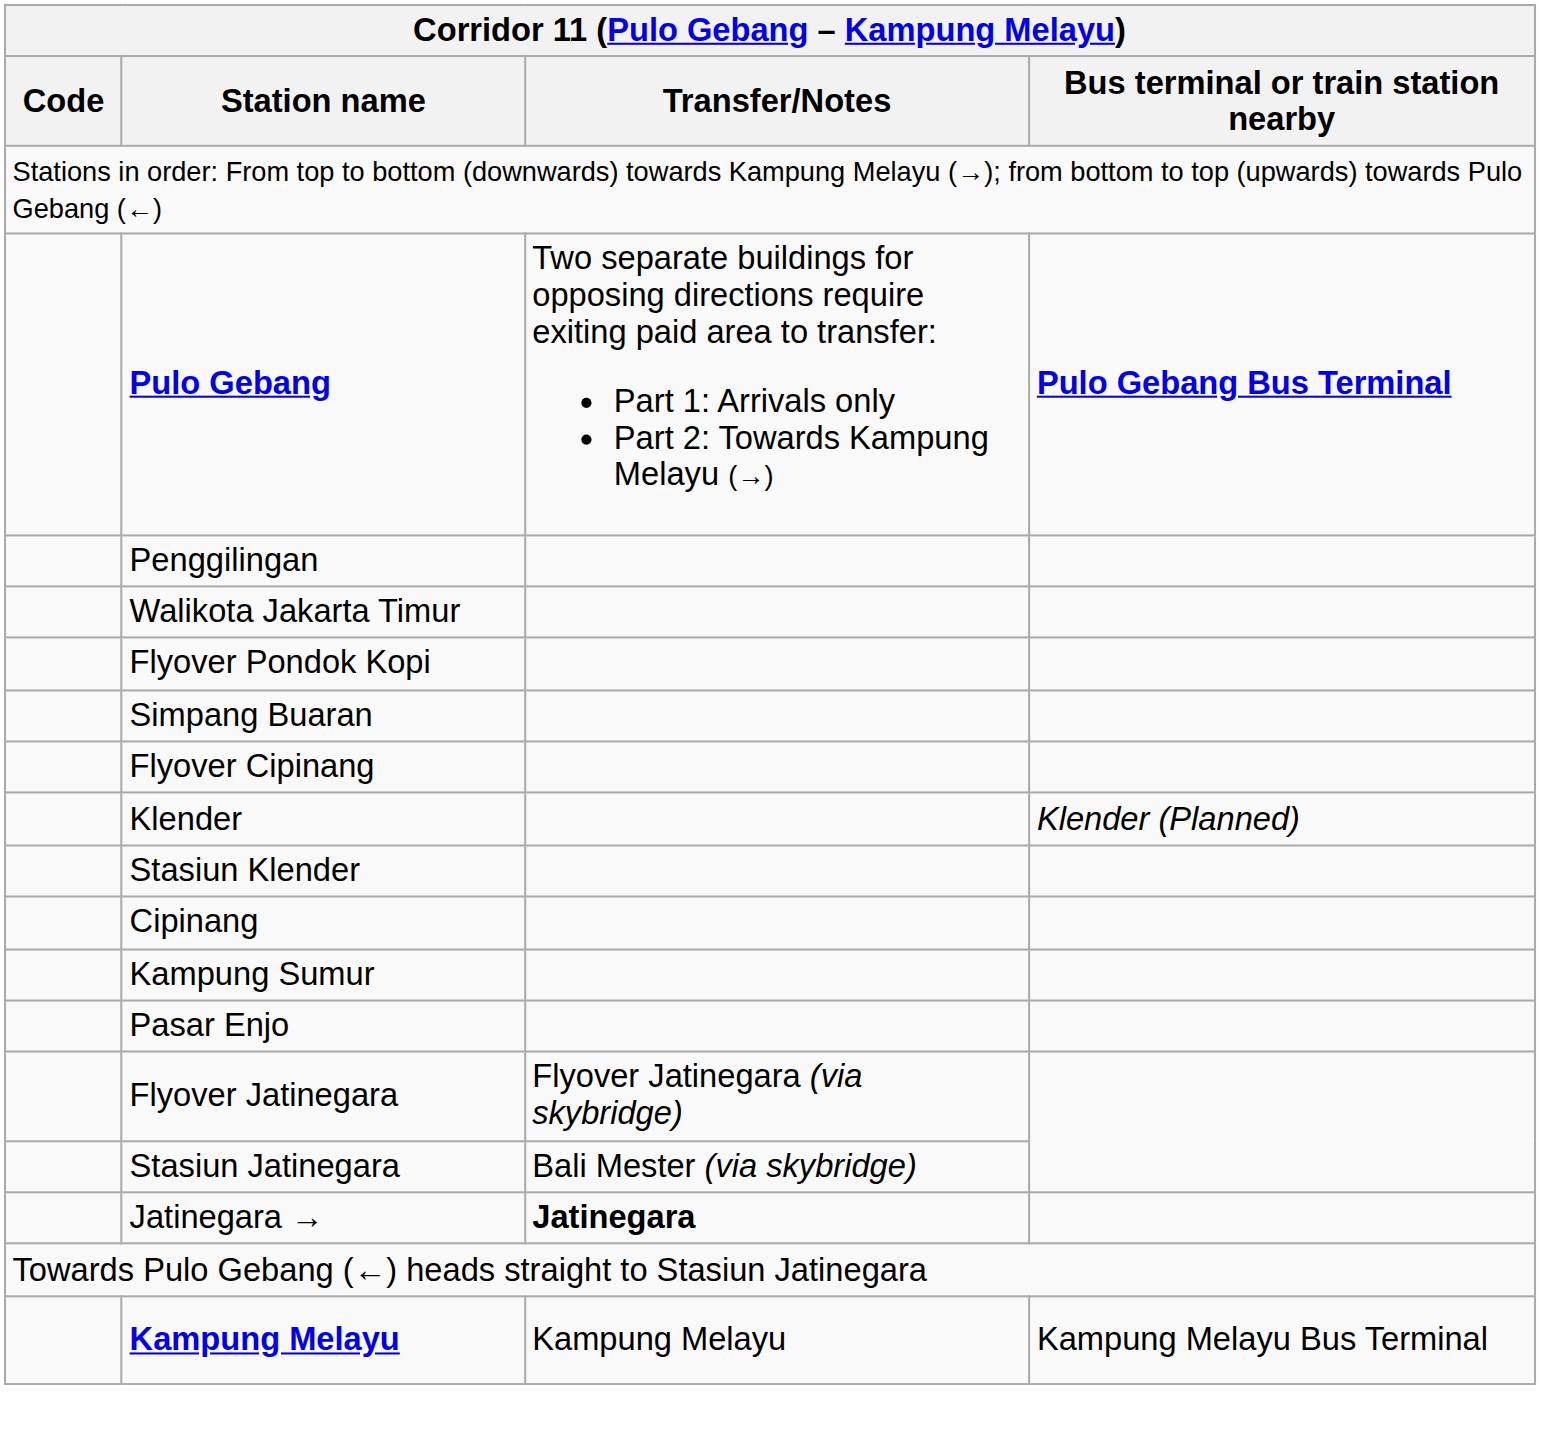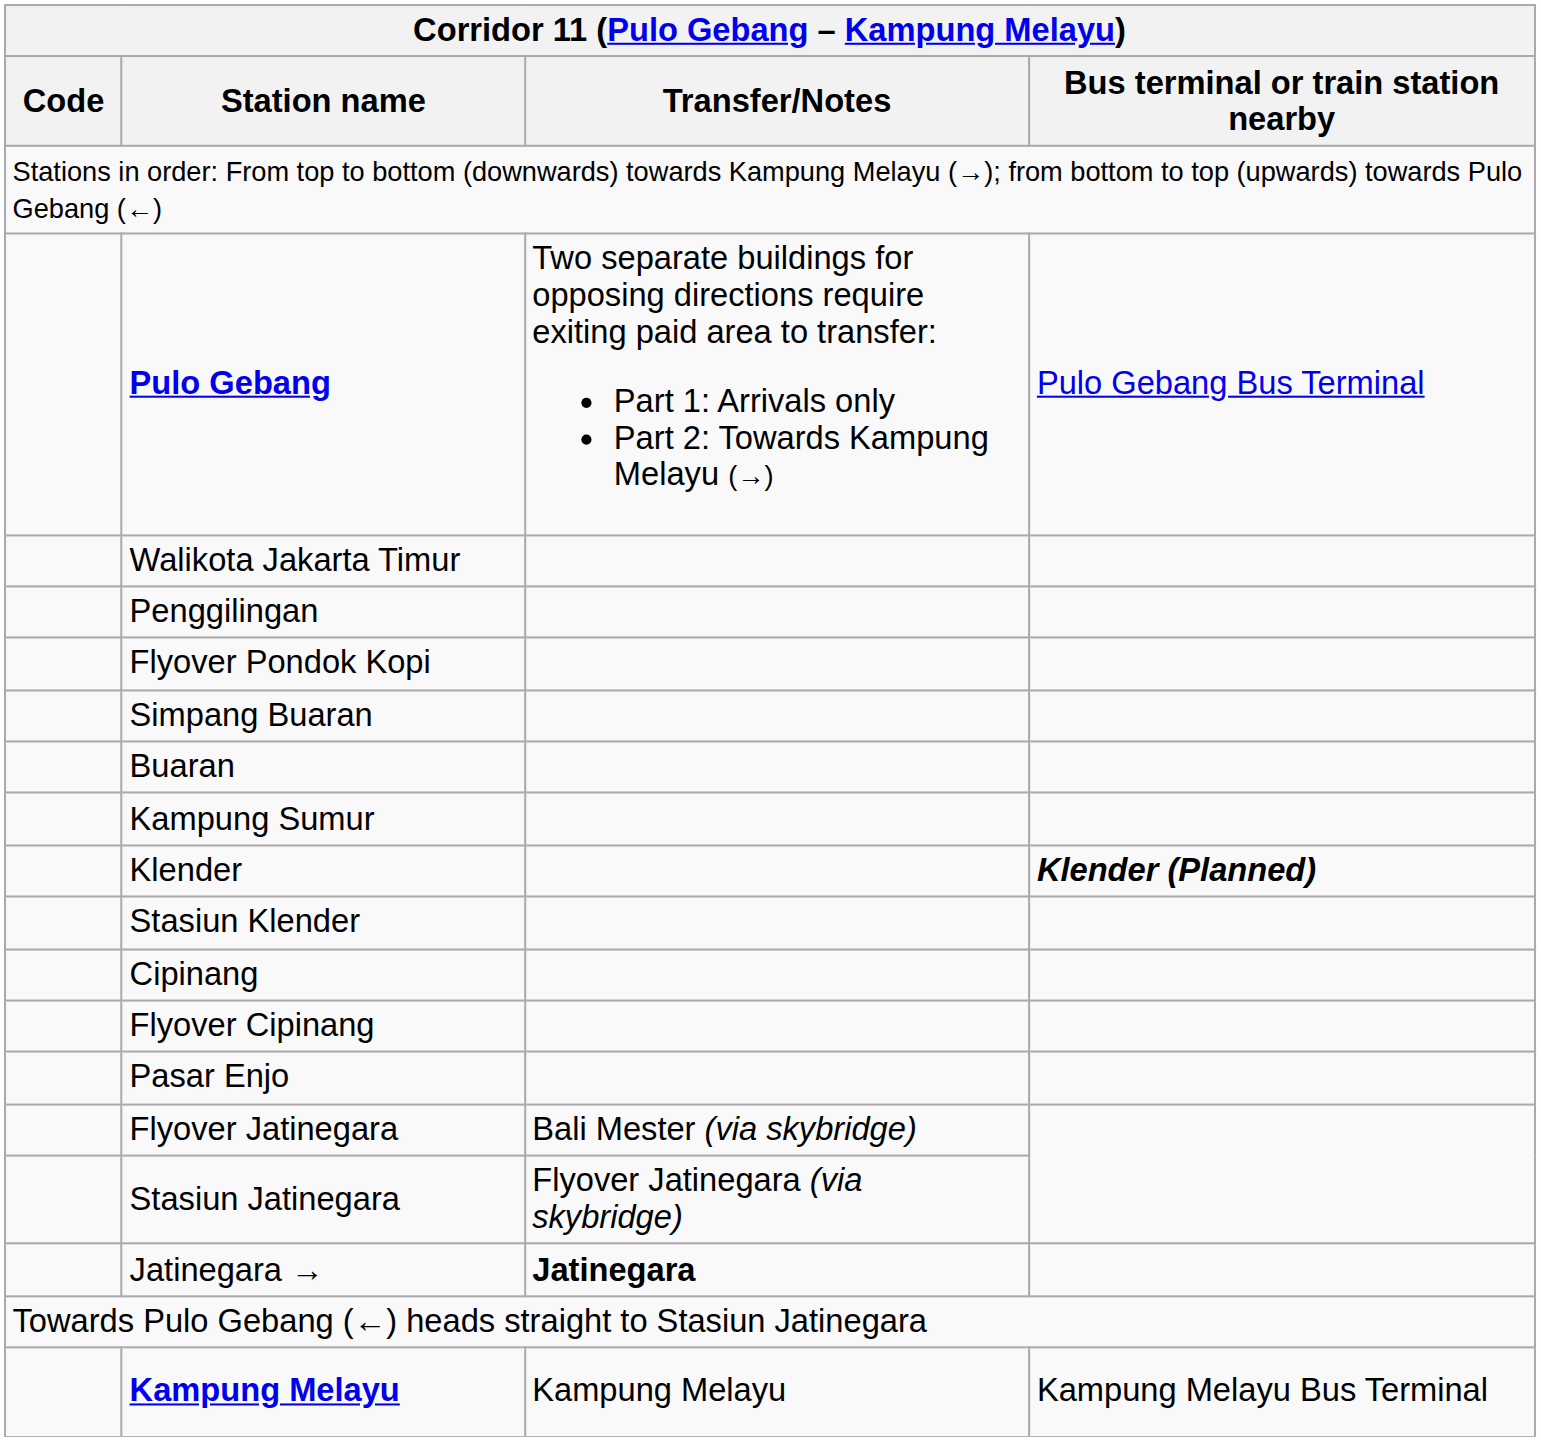Pulo Gebang | Bus terminal or train station nearby: bold -> normal
rows swapped: Walikota Jakarta Timur <-> Penggilingan
+ row: Buaran
rows swapped: Kampung Sumur <-> Flyover Cipinang
Klender | Bus terminal or train station nearby: normal -> bold
Flyover Jatinegara | Transfer/Notes: Flyover Jatinegara (via skybridge) -> Bali Mester (via skybridge)
Stasiun Jatinegara | Transfer/Notes: Bali Mester (via skybridge) -> Flyover Jatinegara (via skybridge)
